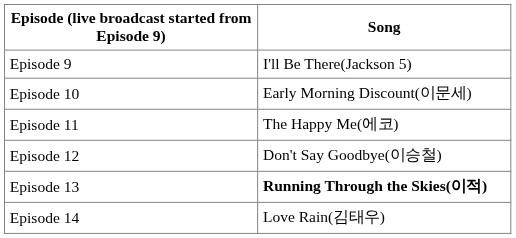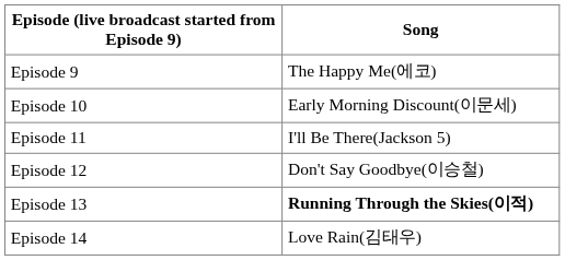Episode 9 | Song: I'll Be There(Jackson 5) -> The Happy Me(에코)
Episode 11 | Song: The Happy Me(에코) -> I'll Be There(Jackson 5)
